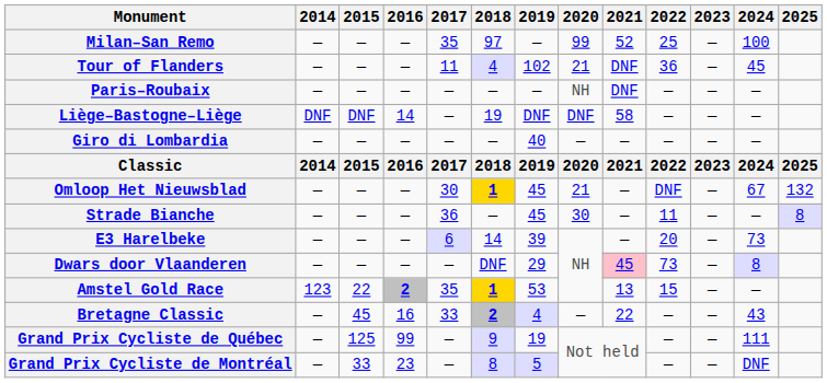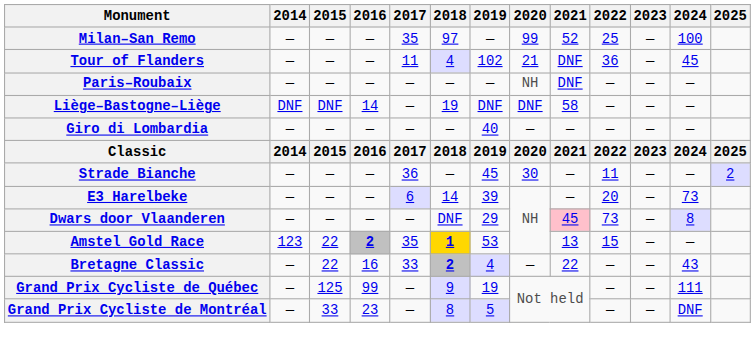- row: Omloop Het Nieuwsblad | — | — | — | 30 | 1 | 45 | 21 | — | DNF | — | 67 | 132
Strade Bianche | 2025: 8 -> 2
Bretagne Classic | 2015: 45 -> 22
